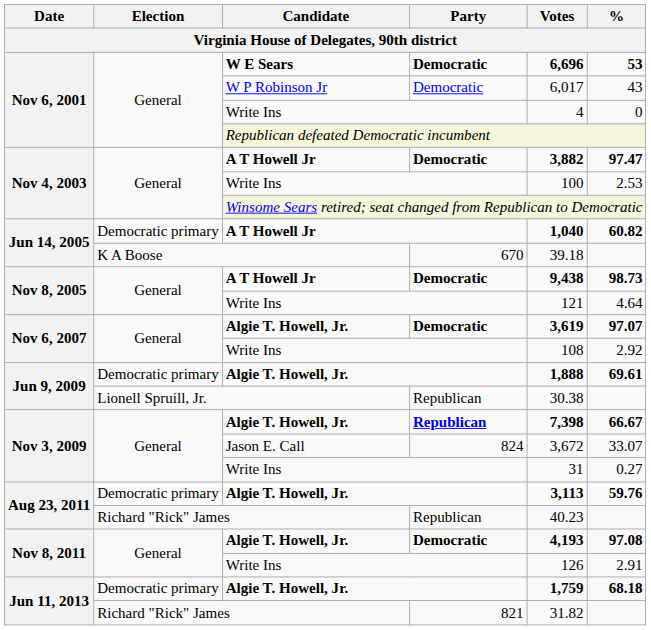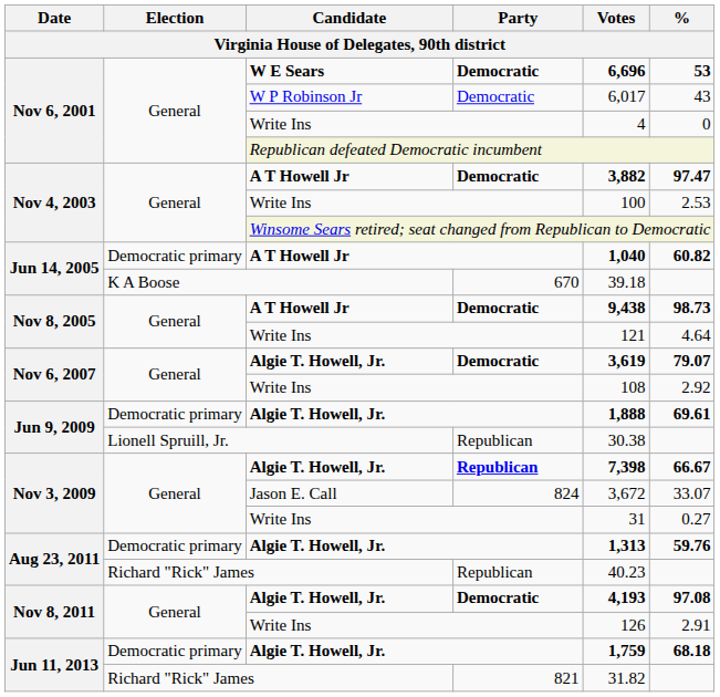Nov 6, 2007 / Algie T. Howell, Jr. | %: 97.07 -> 79.07
Aug 23, 2011 / Algie T. Howell, Jr. | Votes: 3,113 -> 1,313
